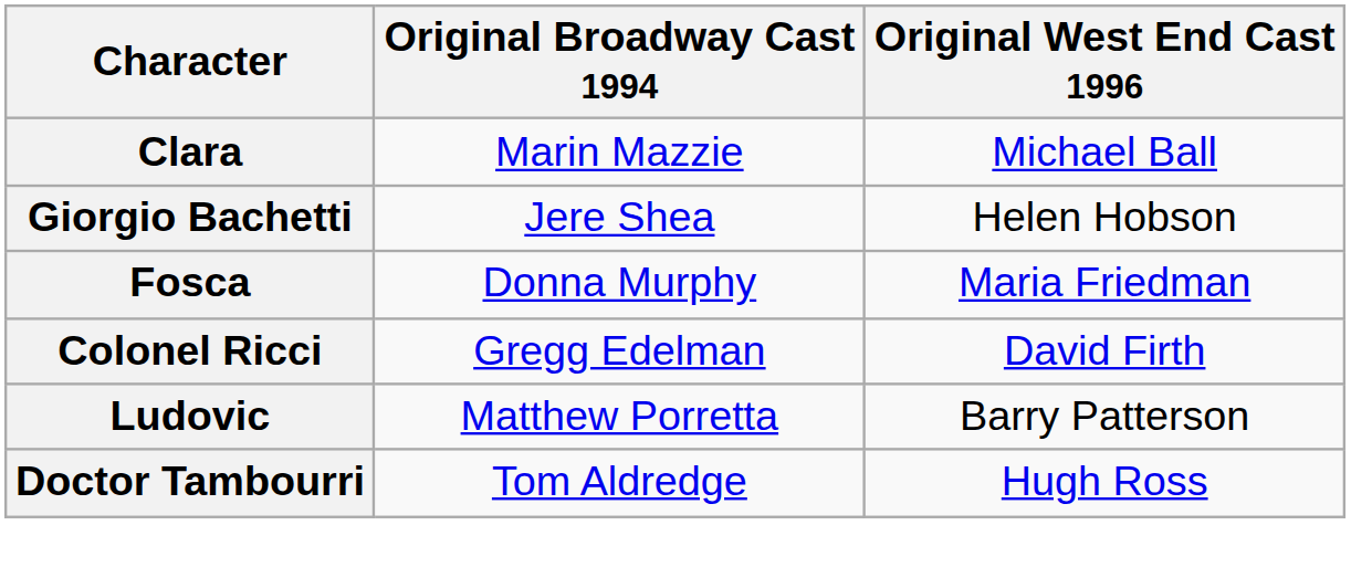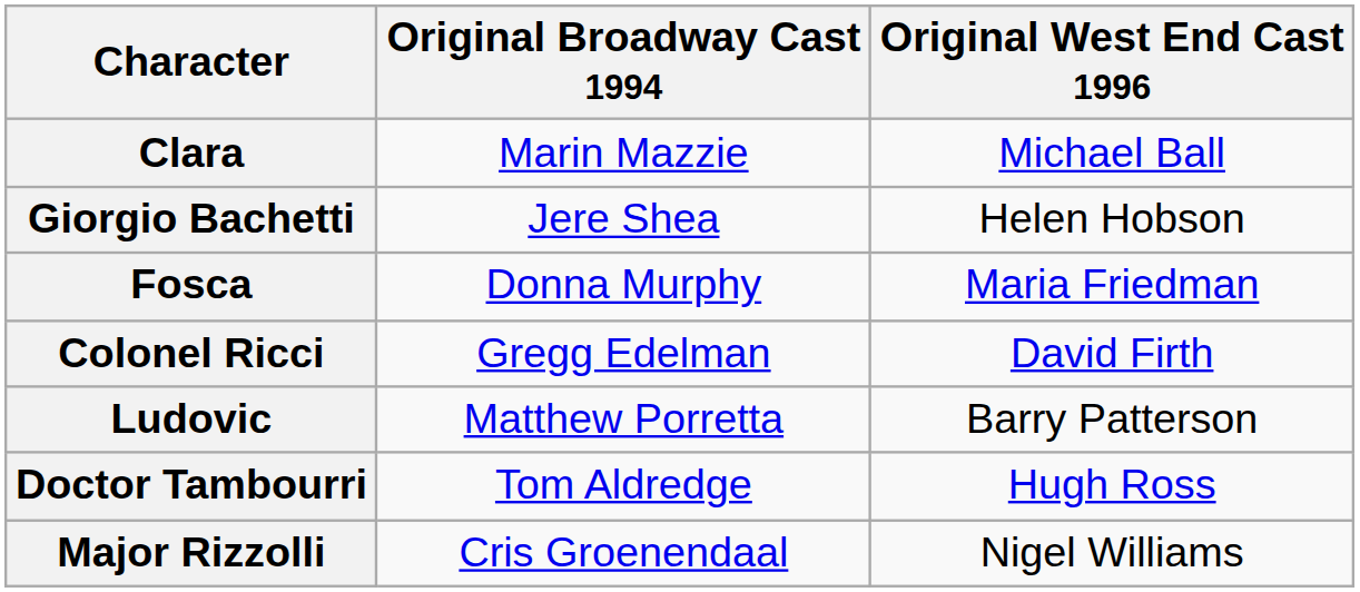+ row: Major Rizzolli | Cris Groenendaal | Nigel Williams
